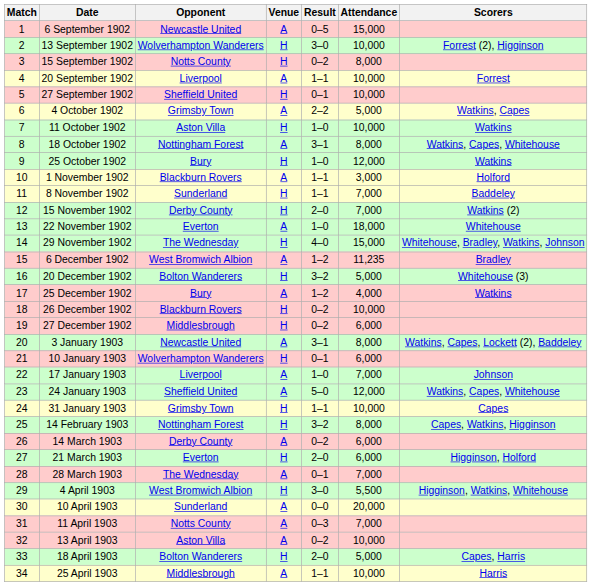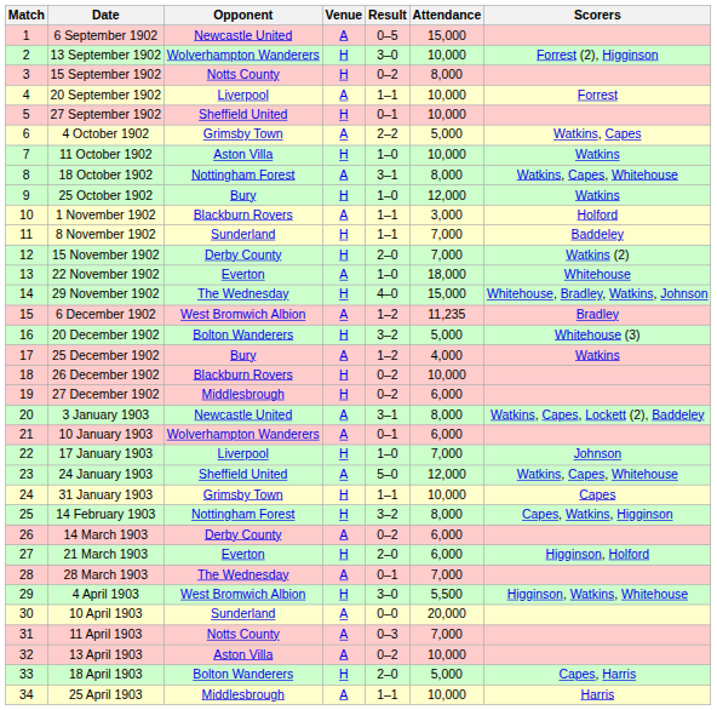10 January 1903 | Venue: H -> A
17 January 1903 | Venue: A -> H
